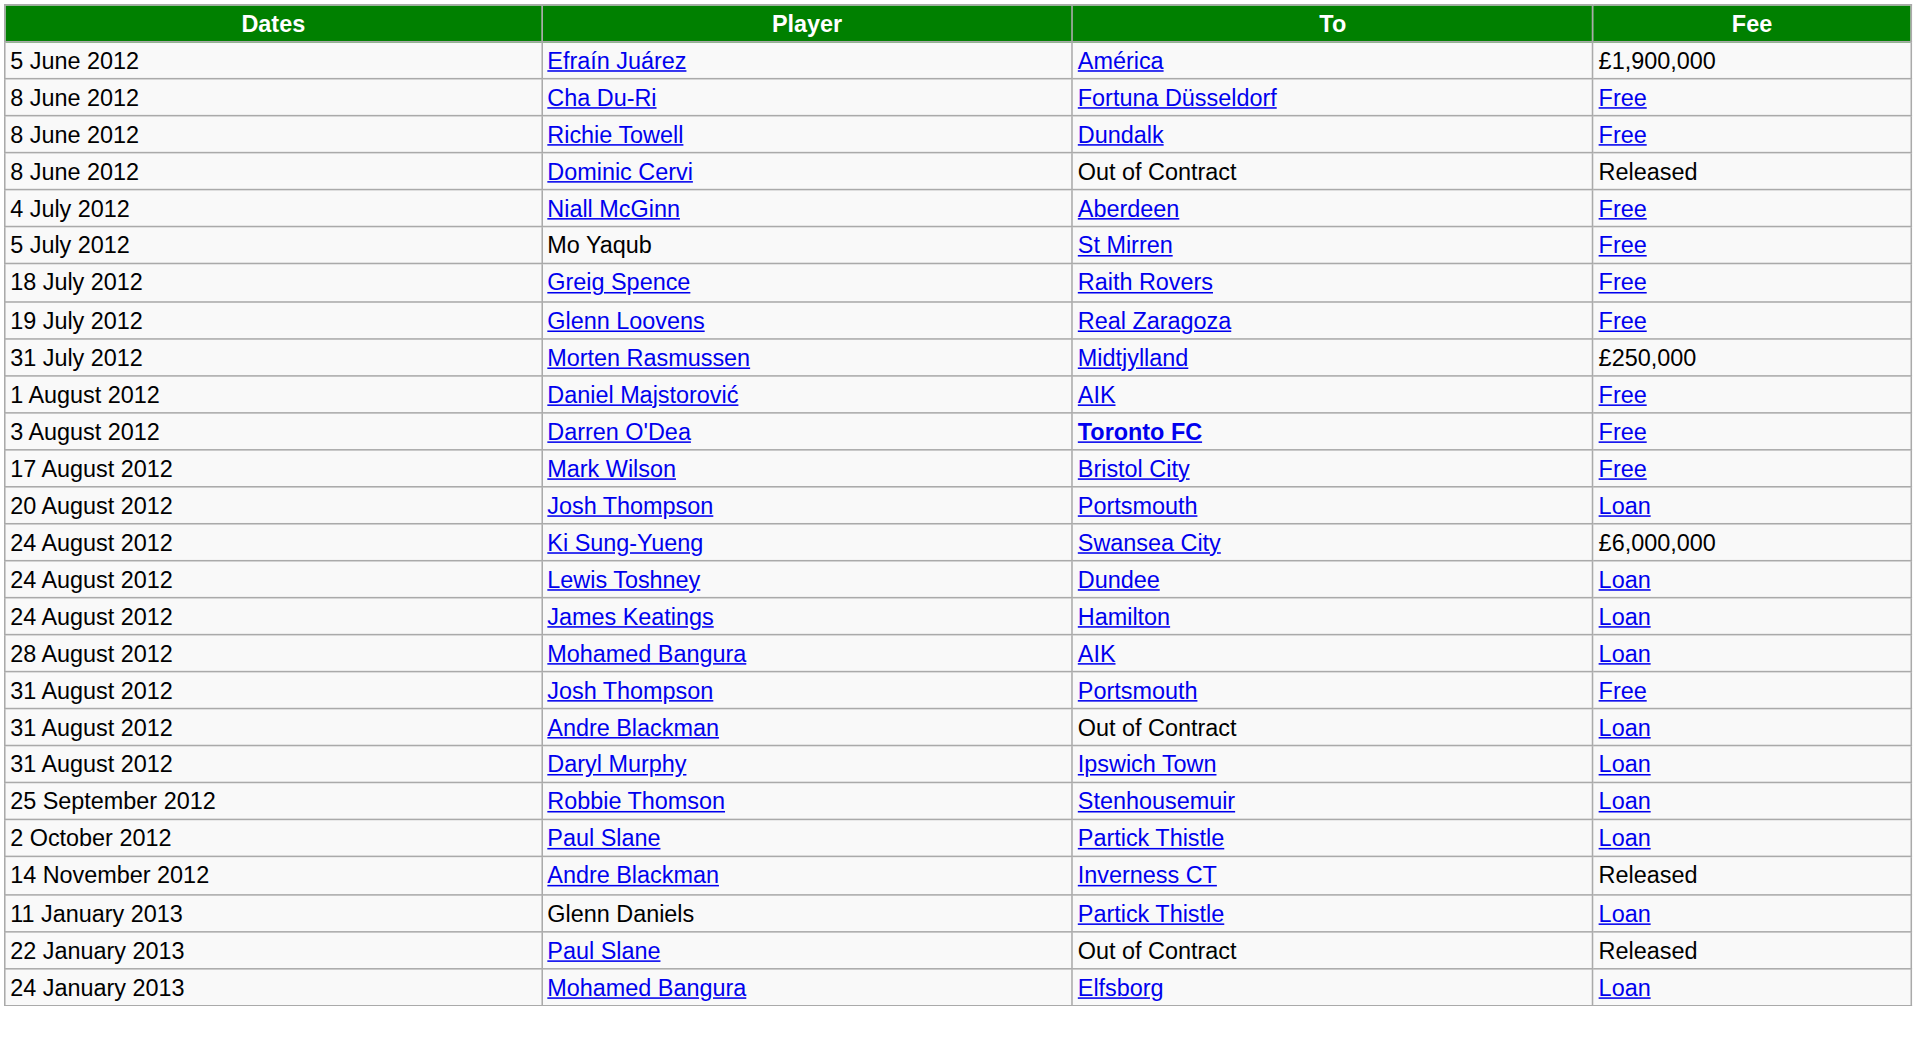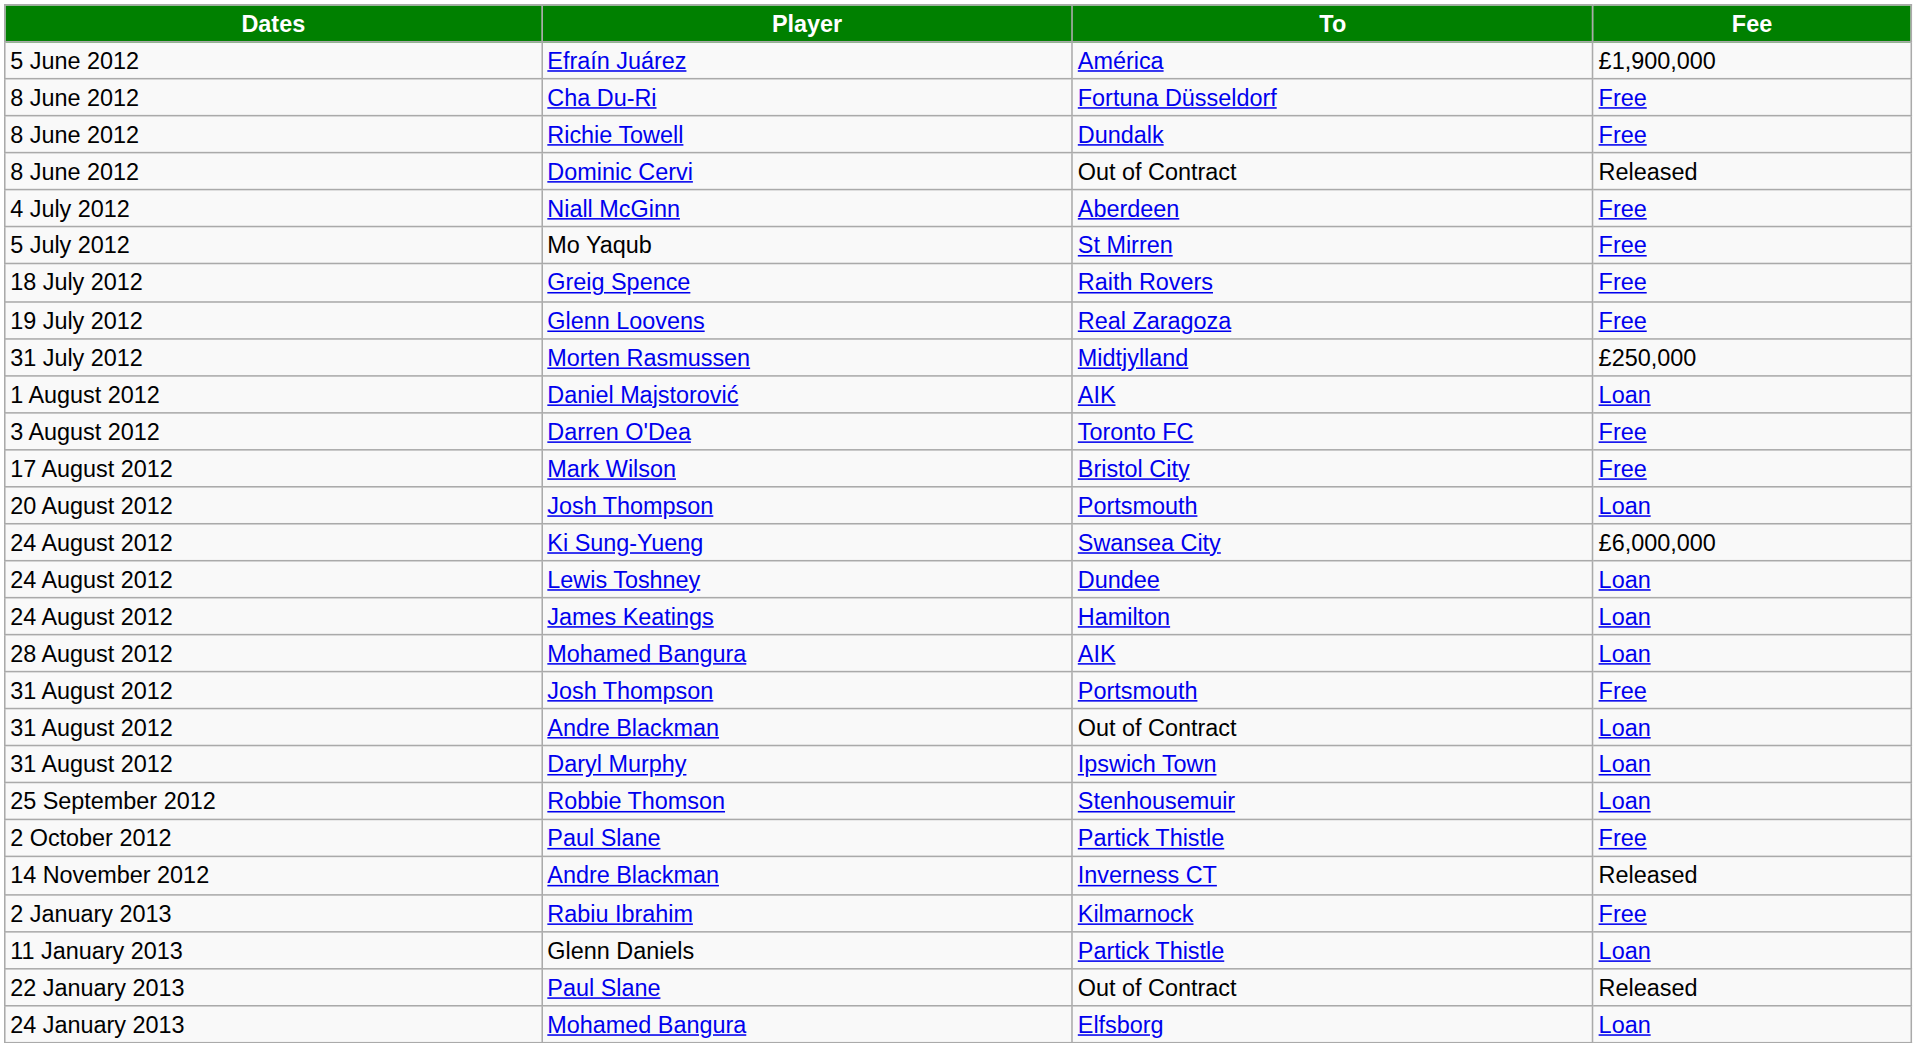Daniel Majstorović | Fee: Free -> Loan
Darren O'Dea | To: bold -> normal
2 October 2012 / Paul Slane | Fee: Loan -> Free
+ row: 2 January 2013 | Rabiu Ibrahim | Kilmarnock | Free
